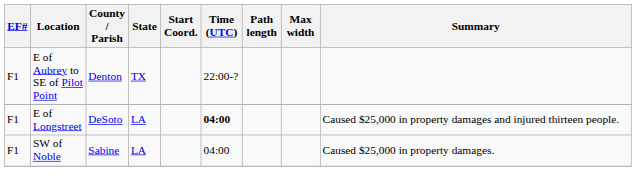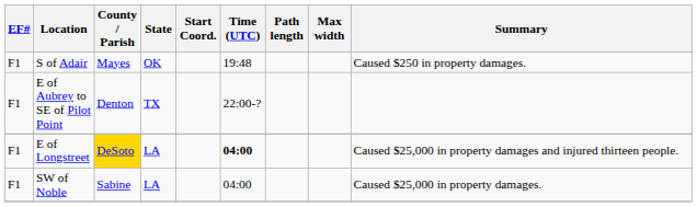+ row: F1 | S of Adair | Mayes | OK | 19:48 | Caused $250 in property damages.
E of Longstreet | County / Parish: no background -> gold background
